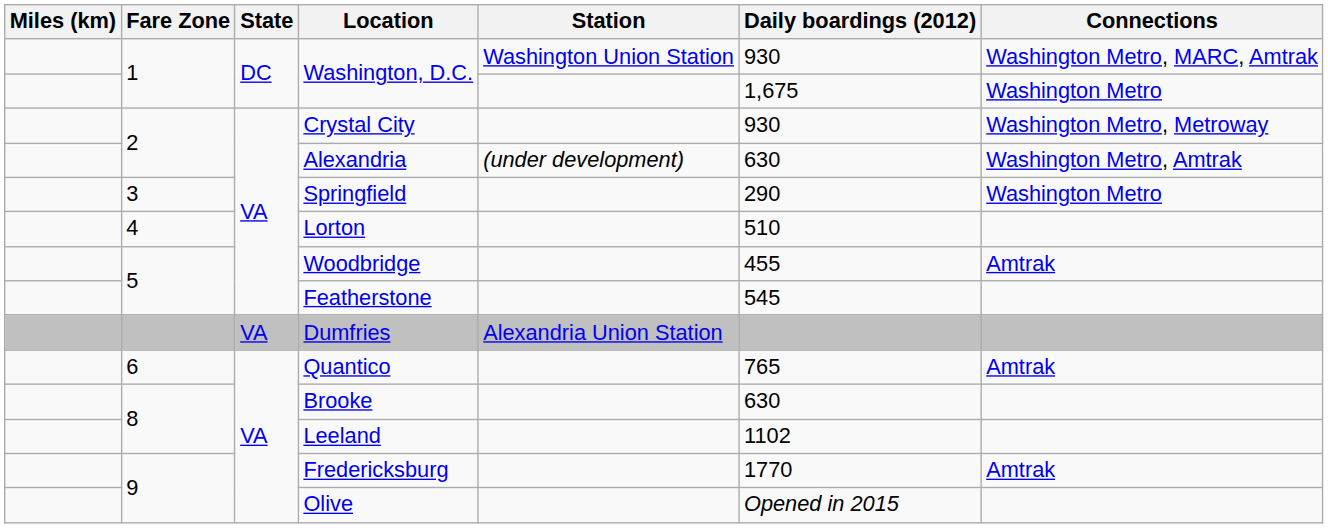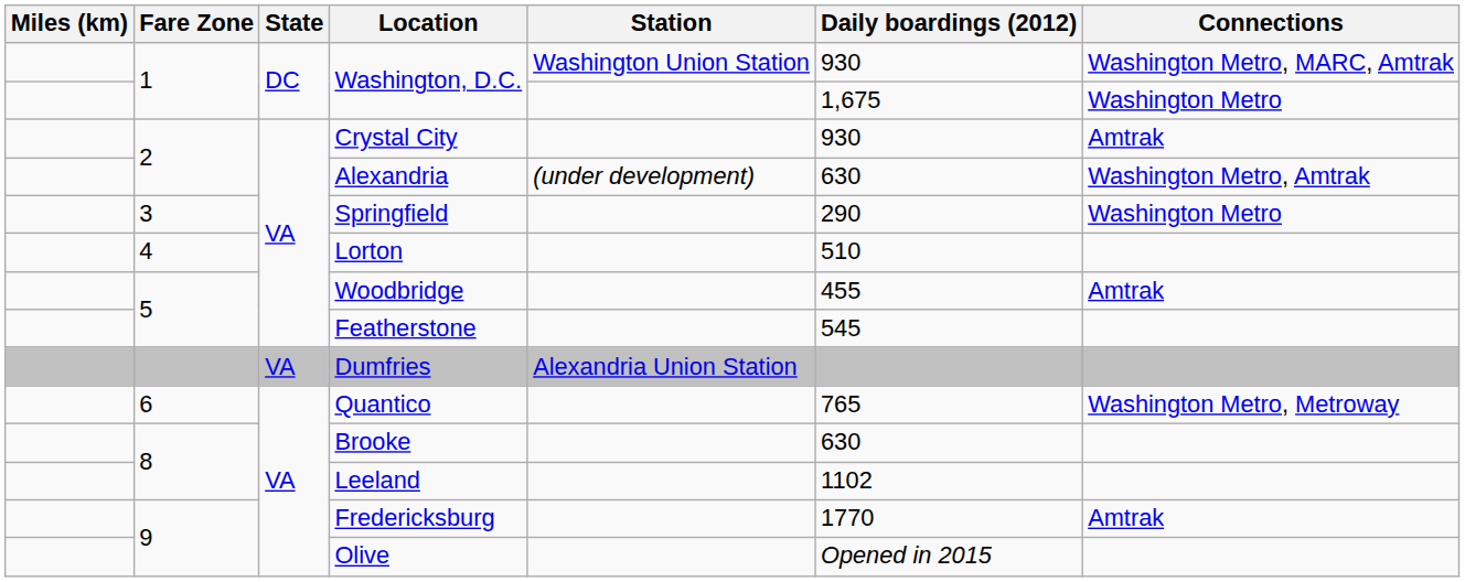Crystal City | Connections: Washington Metro, Metroway -> Amtrak
Quantico | Connections: Amtrak -> Washington Metro, Metroway
